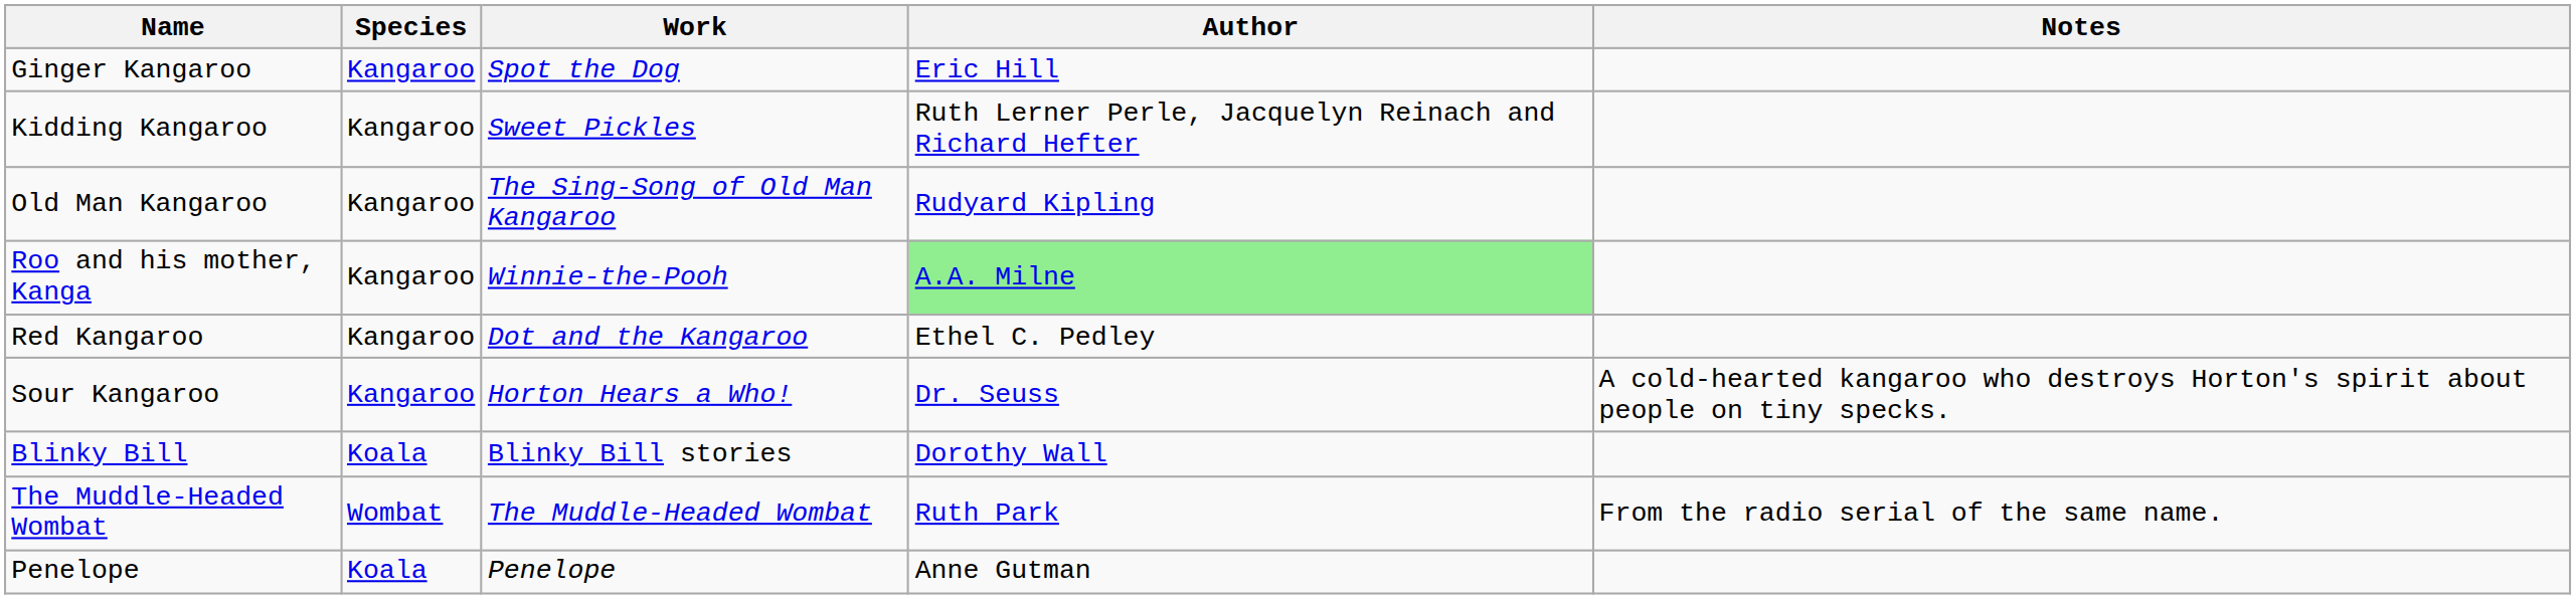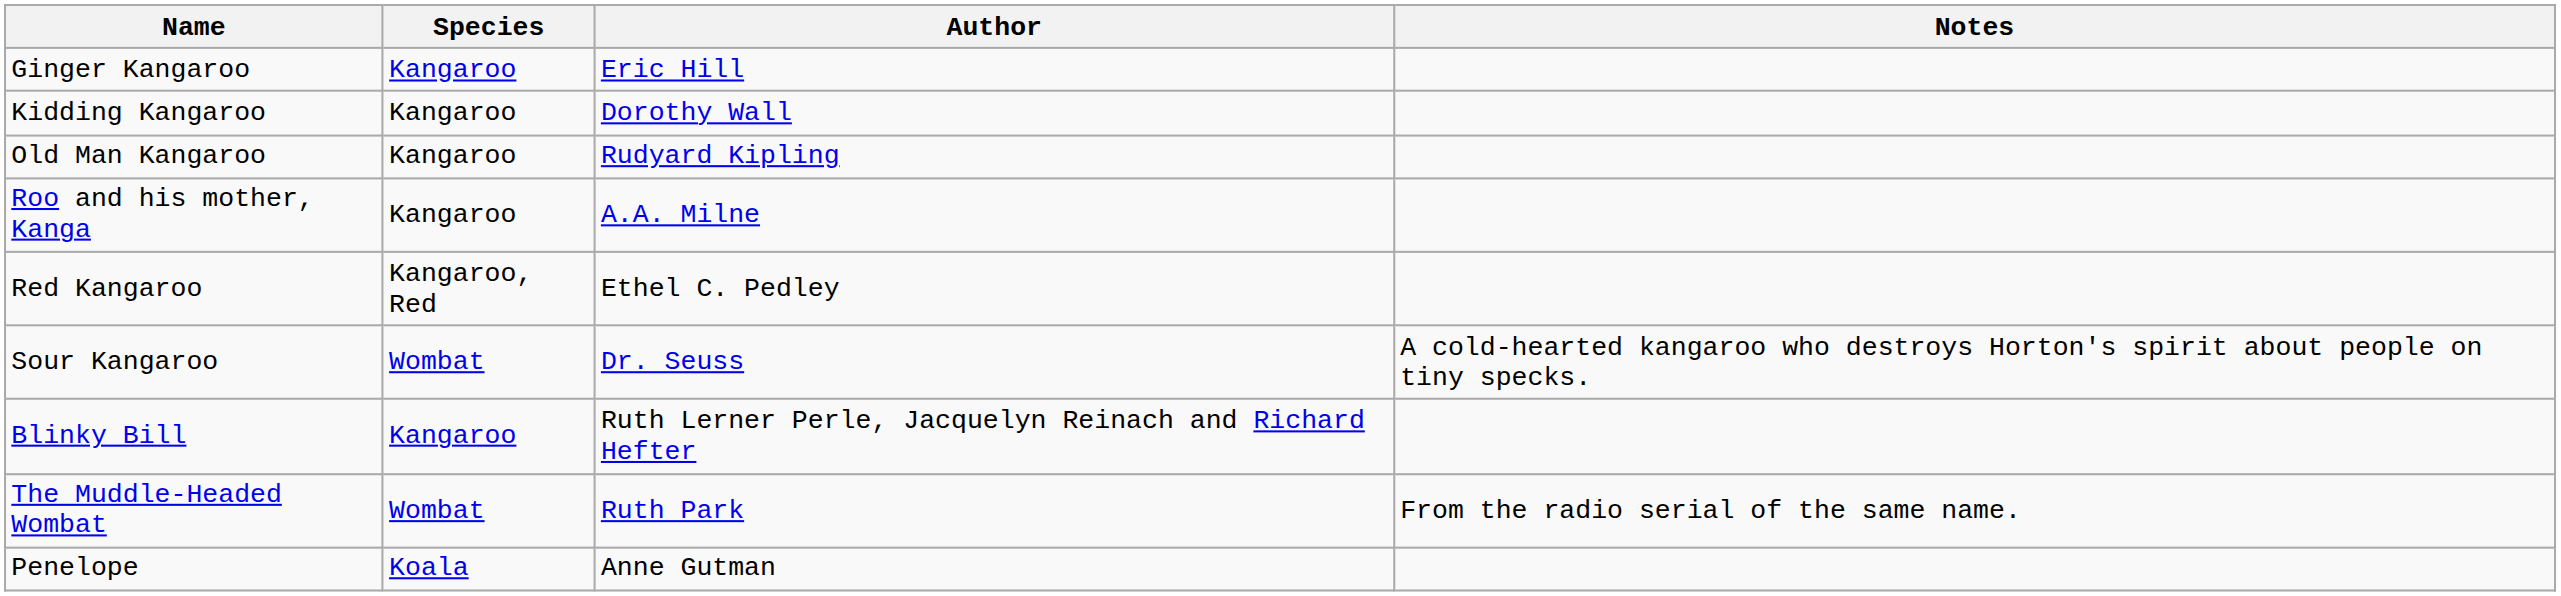- column: Work | Spot the Dog | Sweet Pickles | The Sing-Song of Old Man Kangaroo | Winnie-the-Pooh | Dot and the Kangaroo | Horton Hears a Who! | Blinky Bill stories | The Muddle-Headed Wombat | Penelope
Kidding Kangaroo | Author: Ruth Lerner Perle, Jacquelyn Reinach and Richard Hefter -> Dorothy Wall
Roo and his mother, Kanga | Author: lightgreen background -> no background
Red Kangaroo | Species: Kangaroo -> Kangaroo, Red
Sour Kangaroo | Species: Kangaroo -> Wombat
Blinky Bill | Species: Koala -> Kangaroo
Blinky Bill | Author: Dorothy Wall -> Ruth Lerner Perle, Jacquelyn Reinach and Richard Hefter
